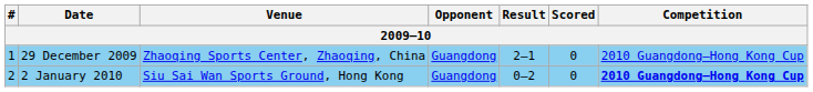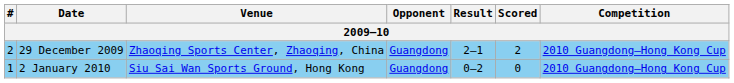29 December 2009 | #: 1 -> 2
29 December 2009 | Scored: 0 -> 2
2 January 2010 | #: 2 -> 1
2 January 2010 | Competition: bold -> normal
